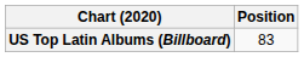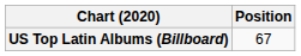US Top Latin Albums (Billboard) | Position: 83 -> 67
